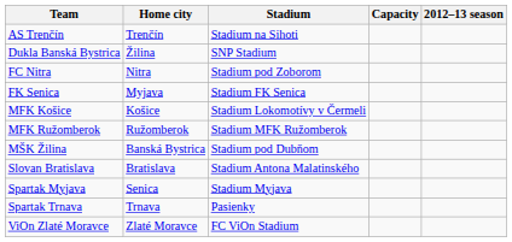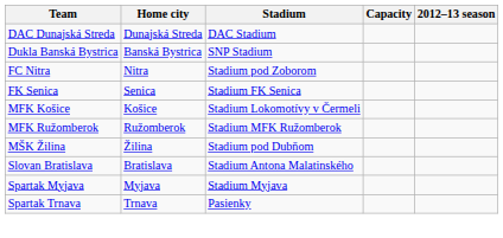- row: AS Trenčín | Trenčín | Stadium na Sihoti
+ row: DAC Dunajská Streda | Dunajská Streda | DAC Stadium
Dukla Banská Bystrica | Home city: Žilina -> Banská Bystrica
FK Senica | Home city: Myjava -> Senica
MŠK Žilina | Home city: Banská Bystrica -> Žilina
Spartak Myjava | Home city: Senica -> Myjava
- row: ViOn Zlaté Moravce | Zlaté Moravce | FC ViOn Stadium
